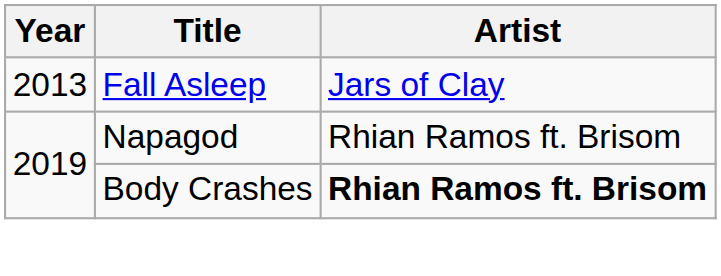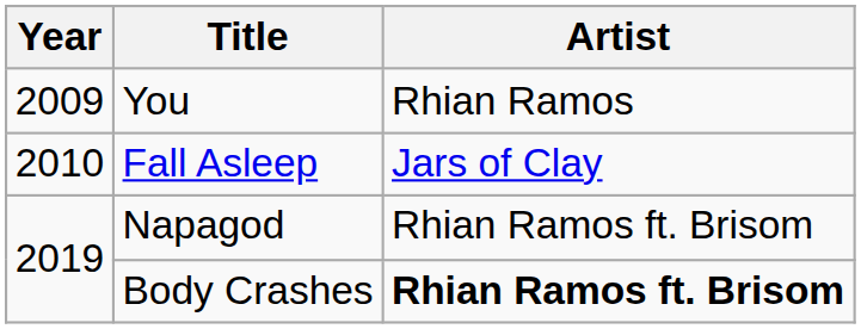+ row: 2009 | You | Rhian Ramos
Fall Asleep | Year: 2013 -> 2010
